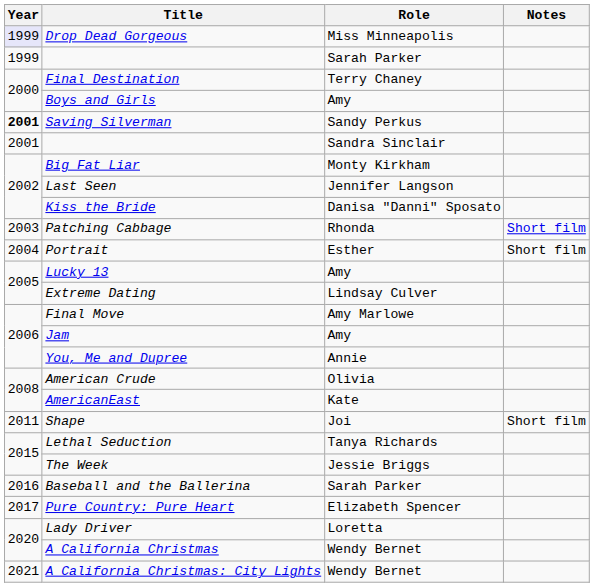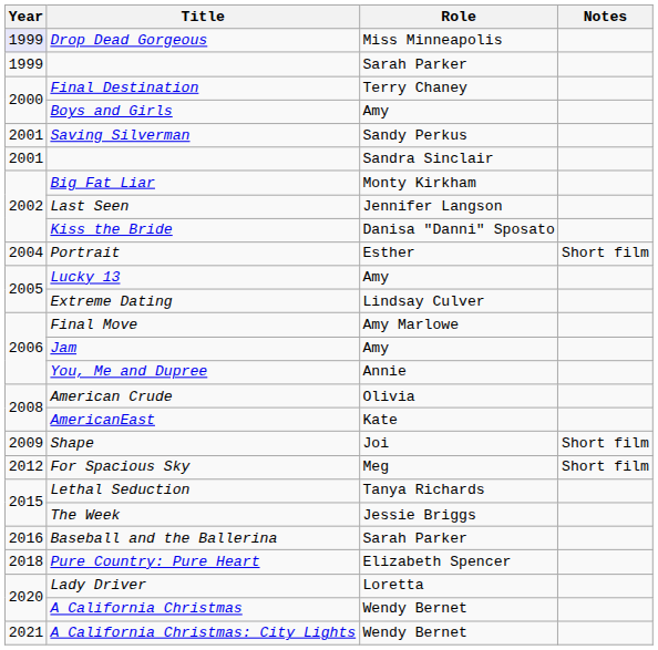Saving Silverman | Year: bold -> normal
- row: 2003 | Patching Cabbage | Rhonda | Short film
Shape | Year: 2011 -> 2009
+ row: 2012 | For Spacious Sky | Meg | Short film
Pure Country: Pure Heart | Year: 2017 -> 2018
